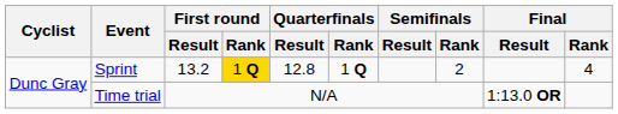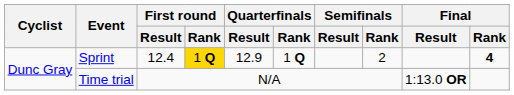Sprint | First round / Result: 13.2 -> 12.4
Sprint | Quarterfinals / Result: 12.8 -> 12.9
Sprint | Final / Rank: normal -> bold
